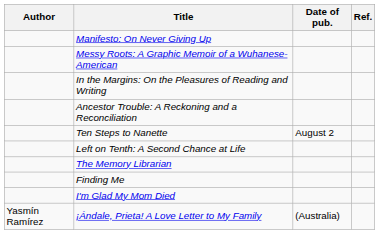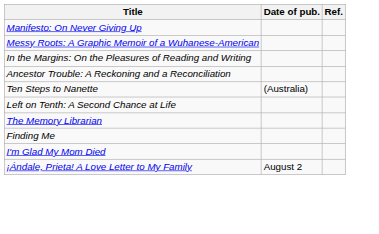- column: Author | Yasmín Ramírez
Ten Steps to Nanette | Date of pub.: August 2 -> (Australia)
¡Ándale, Prieta! A Love Letter to My Family | Date of pub.: (Australia) -> August 2
